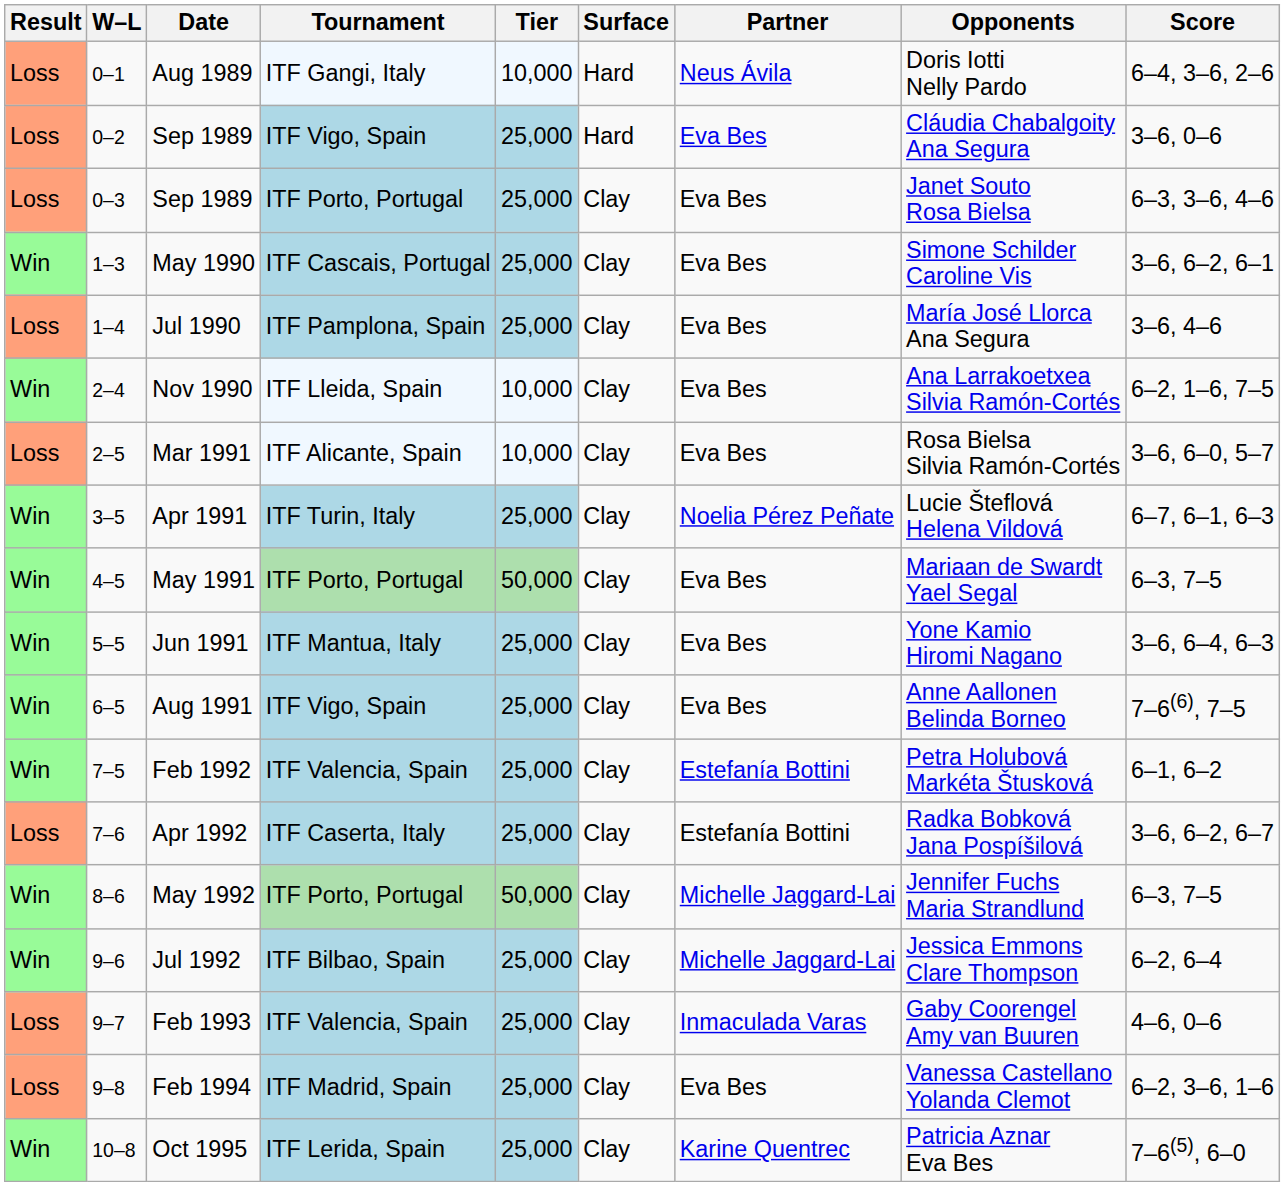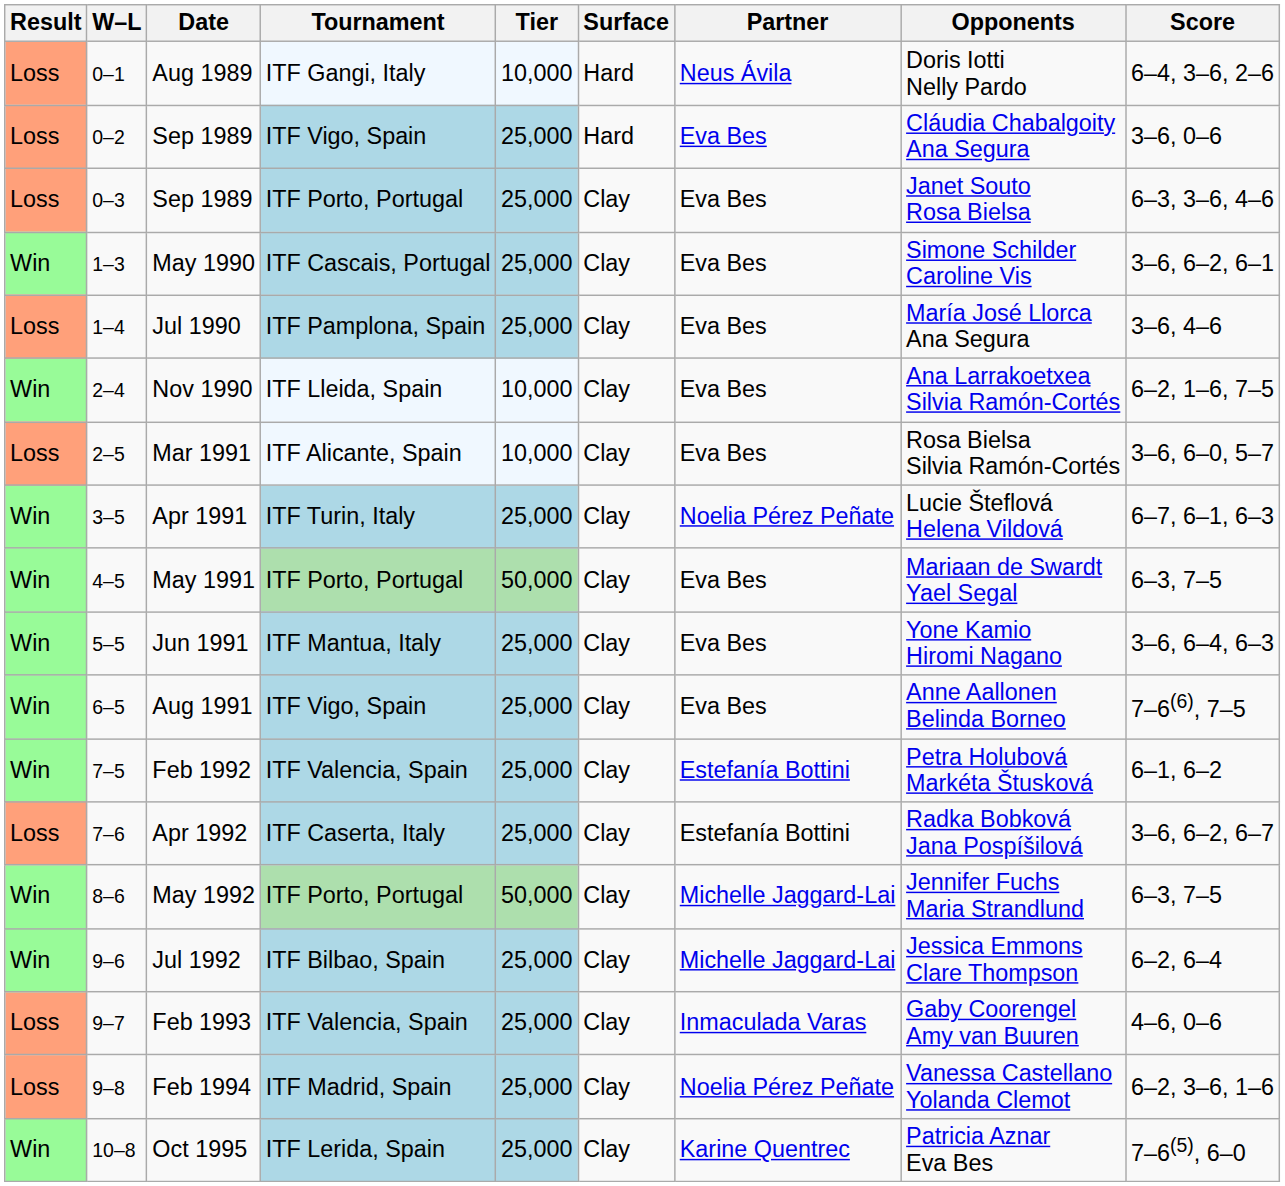Feb 1994 | Partner: Eva Bes -> Noelia Pérez Peñate
